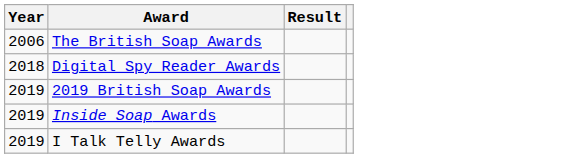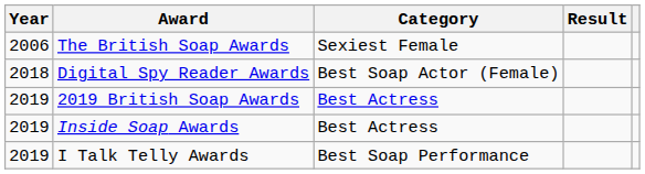+ column: Category | Sexiest Female | Best Soap Actor (Female) | Best Actress | Best Actress | Best Soap Performance
